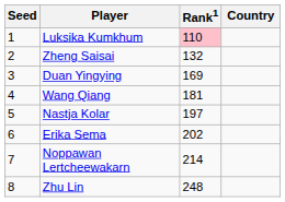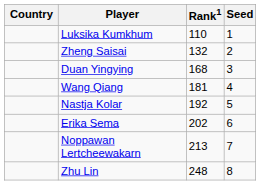columns swapped: Country <-> Seed
Luksika Kumkhum | Rank1: pink background -> no background
Duan Yingying | Rank1: 169 -> 168
Nastja Kolar | Rank1: 197 -> 192
Noppawan Lertcheewakarn | Rank1: 214 -> 213
